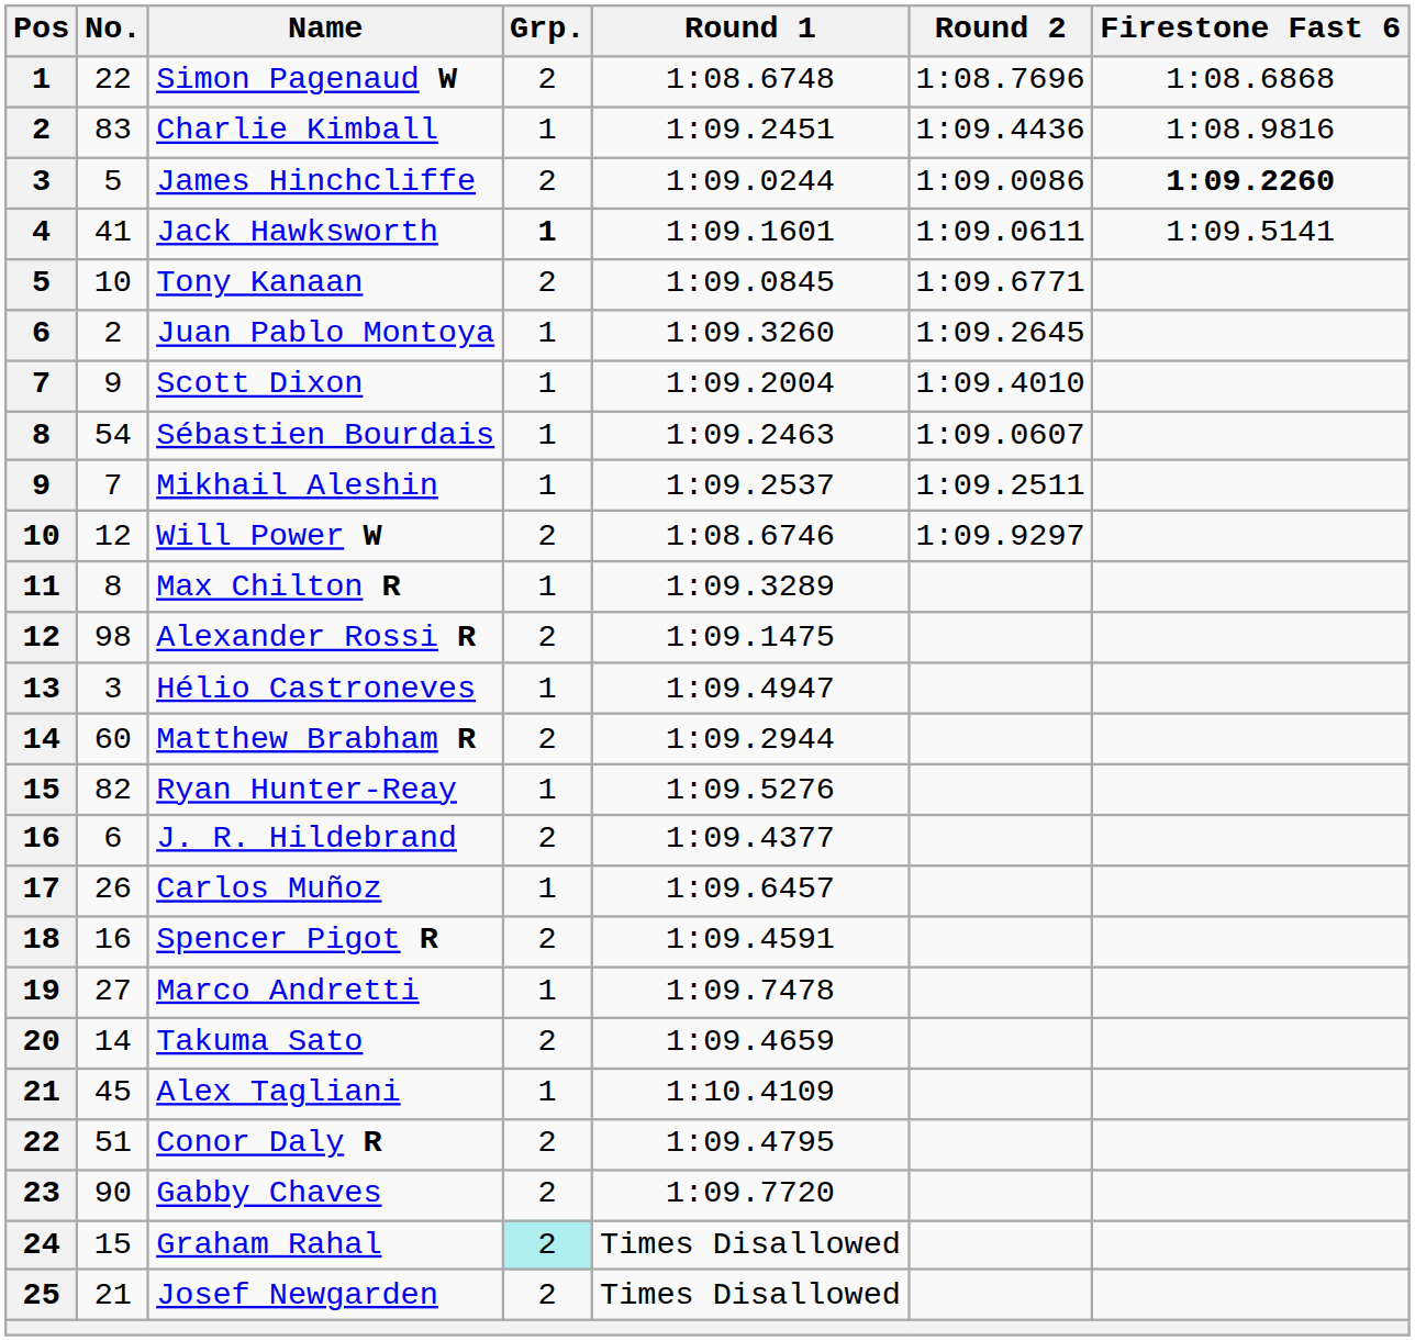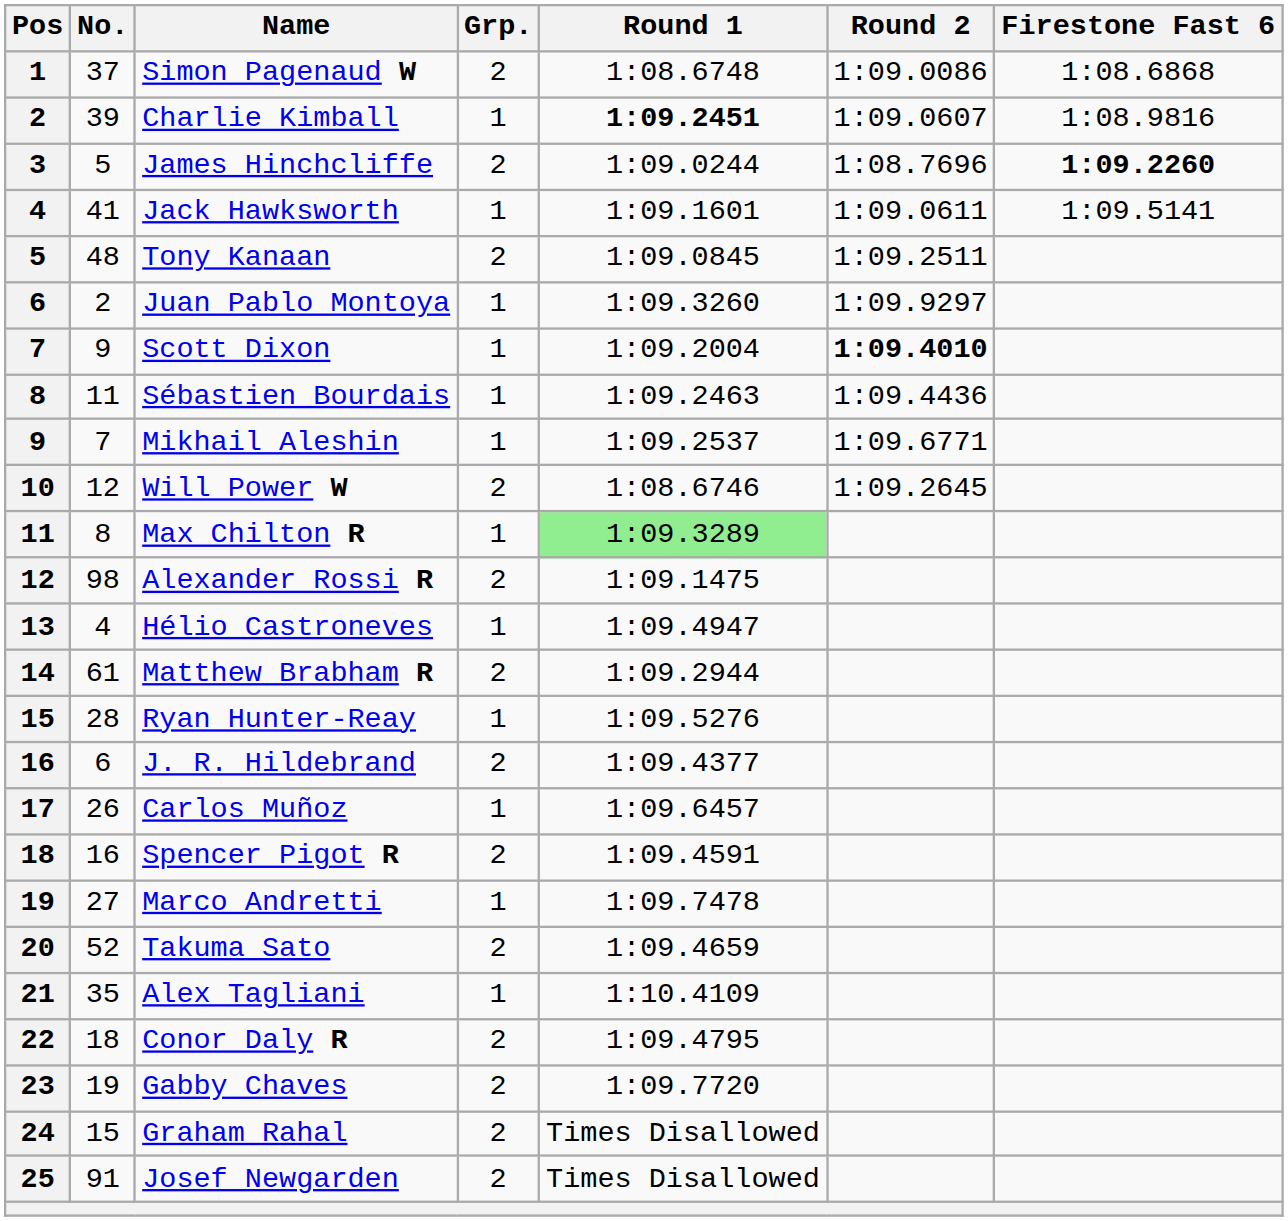Simon Pagenaud W | No.: 22 -> 37
Simon Pagenaud W | Round 2: 1:08.7696 -> 1:09.0086
Charlie Kimball | No.: 83 -> 39
Charlie Kimball | Round 1: normal -> bold
Charlie Kimball | Round 2: 1:09.4436 -> 1:09.0607
James Hinchcliffe | Round 2: 1:09.0086 -> 1:08.7696
Jack Hawksworth | Grp.: bold -> normal
Tony Kanaan | No.: 10 -> 48
Tony Kanaan | Round 2: 1:09.6771 -> 1:09.2511
Juan Pablo Montoya | Round 2: 1:09.2645 -> 1:09.9297
Scott Dixon | Round 2: normal -> bold
Sébastien Bourdais | No.: 54 -> 11
Sébastien Bourdais | Round 2: 1:09.0607 -> 1:09.4436
Mikhail Aleshin | Round 2: 1:09.2511 -> 1:09.6771
Will Power W | Round 2: 1:09.9297 -> 1:09.2645
Max Chilton R | Round 1: no background -> lightgreen background
Hélio Castroneves | No.: 3 -> 4
Matthew Brabham R | No.: 60 -> 61
Ryan Hunter-Reay | No.: 82 -> 28
Takuma Sato | No.: 14 -> 52
Alex Tagliani | No.: 45 -> 35
Conor Daly R | No.: 51 -> 18
Gabby Chaves | No.: 90 -> 19
Graham Rahal | Grp.: paleturquoise background -> no background
Josef Newgarden | No.: 21 -> 91
